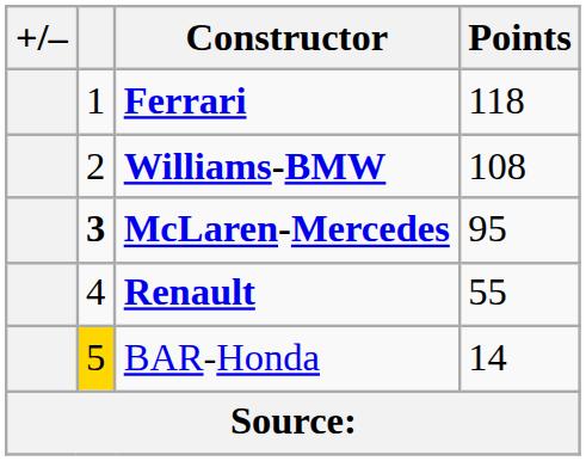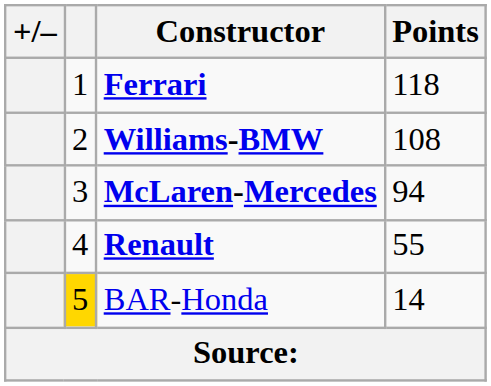McLaren-Mercedes | column 2: bold -> normal
McLaren-Mercedes | Points: 95 -> 94
